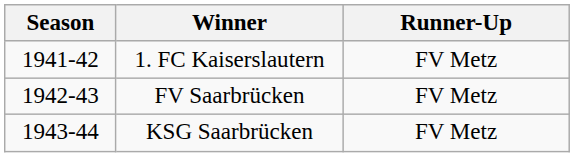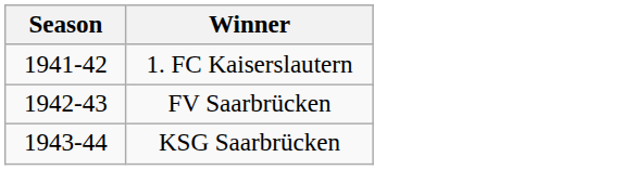- column: Runner-Up | FV Metz | FV Metz | FV Metz
